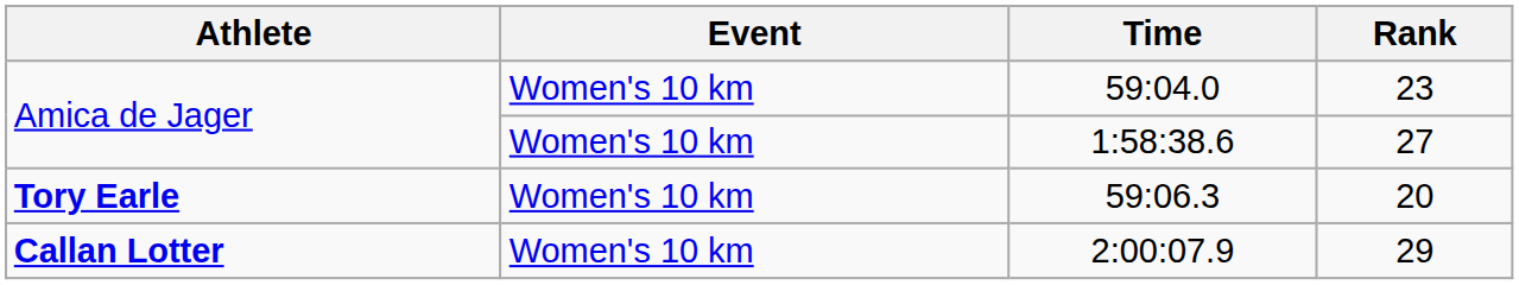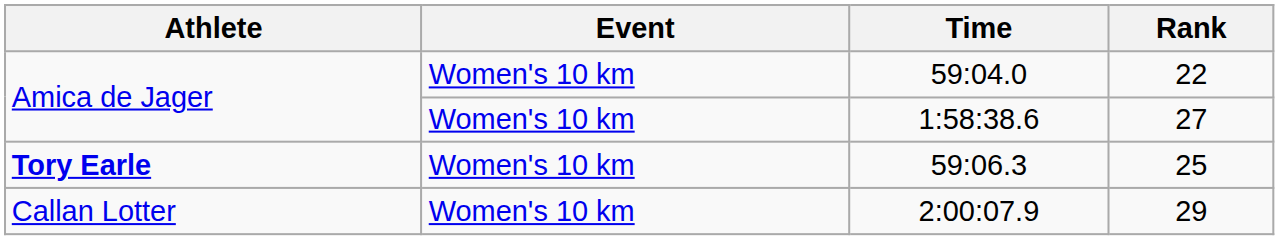59:04.0 | Rank: 23 -> 22
59:06.3 | Rank: 20 -> 25
2:00:07.9 | Athlete: bold -> normal
